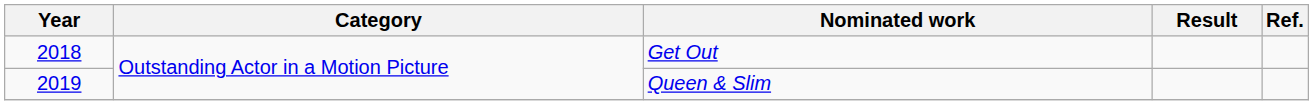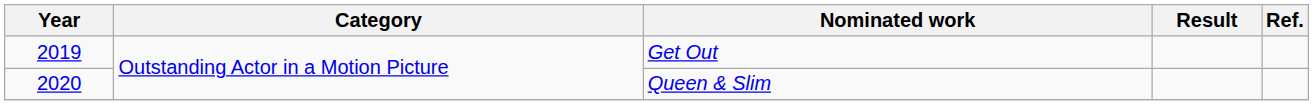Get Out | Year: 2018 -> 2019
Queen & Slim | Year: 2019 -> 2020
